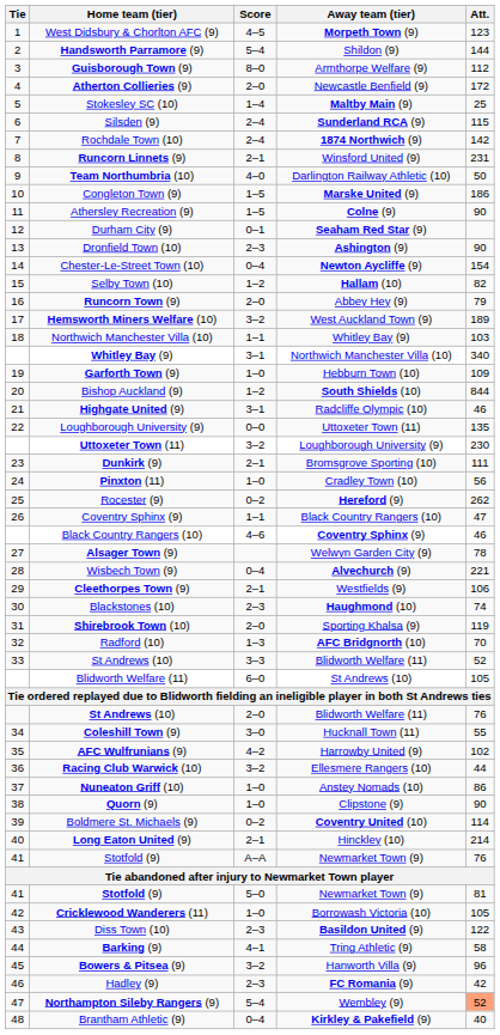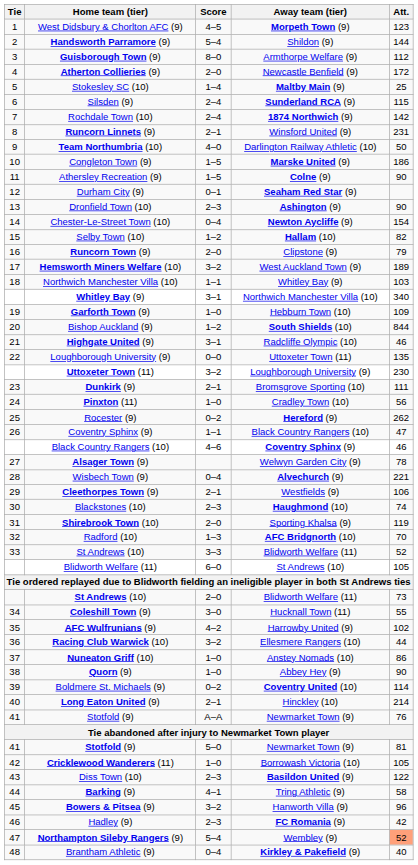Runcorn Town (9) | Away team (tier): Abbey Hey (9) -> Clipstone (9)
St Andrews (10) / 2–0 | Att.: 76 -> 73
Quorn (9) | Away team (tier): Clipstone (9) -> Abbey Hey (9)
